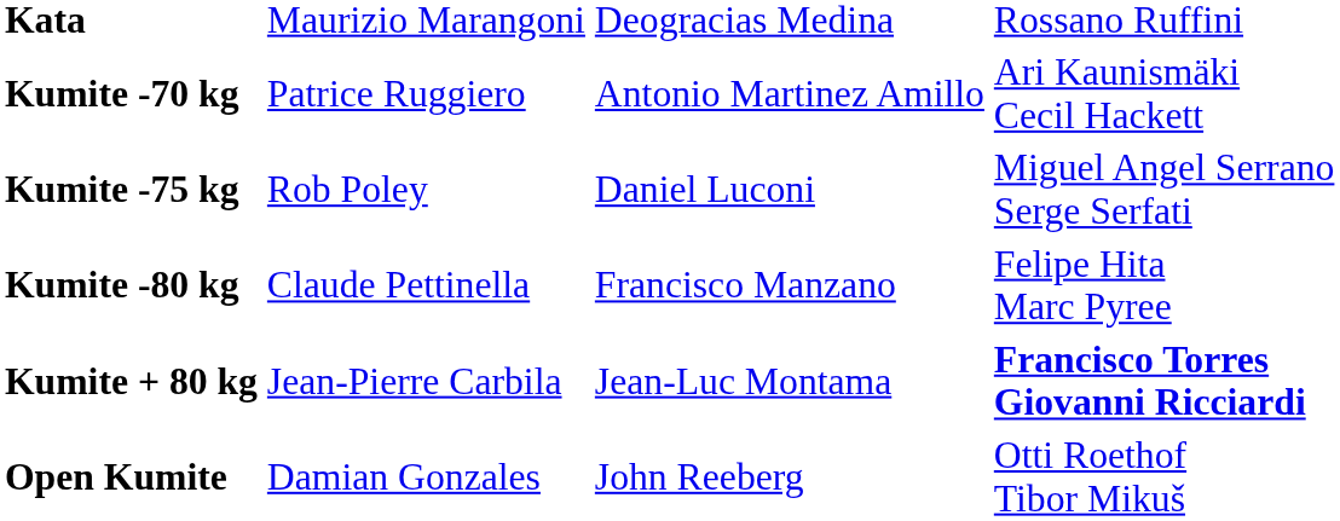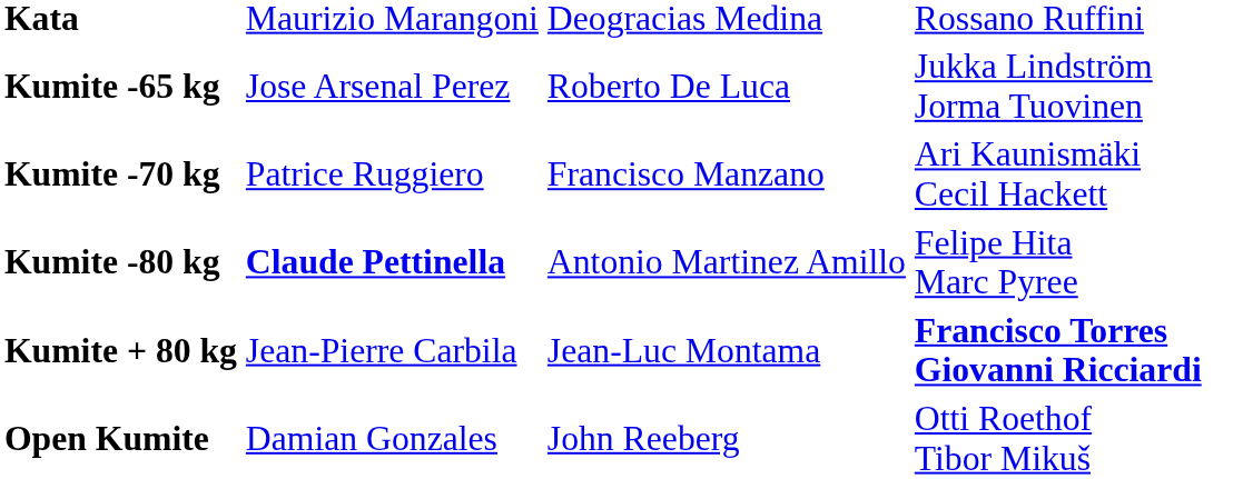+ row: Kumite -65 kg | Jose Arsenal Perez | Roberto De Luca | Jukka Lindström Jorma Tuovinen
Kumite -70 kg | column 3: Antonio Martinez Amillo -> Francisco Manzano
- row: Kumite -75 kg | Rob Poley | Daniel Luconi | Miguel Angel Serrano Serge Serfati
Kumite -80 kg | column 2: normal -> bold
Kumite -80 kg | column 3: Francisco Manzano -> Antonio Martinez Amillo
